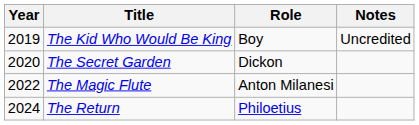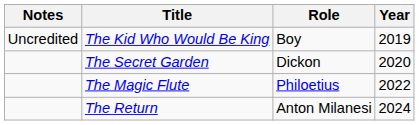columns swapped: Year <-> Notes
The Magic Flute | Role: Anton Milanesi -> Philoetius
The Return | Role: Philoetius -> Anton Milanesi
